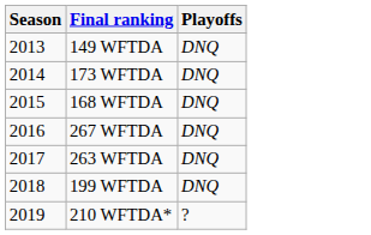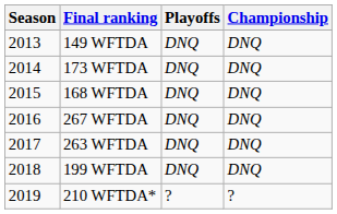+ column: Championship | DNQ | DNQ | DNQ | DNQ | DNQ | DNQ | ?
